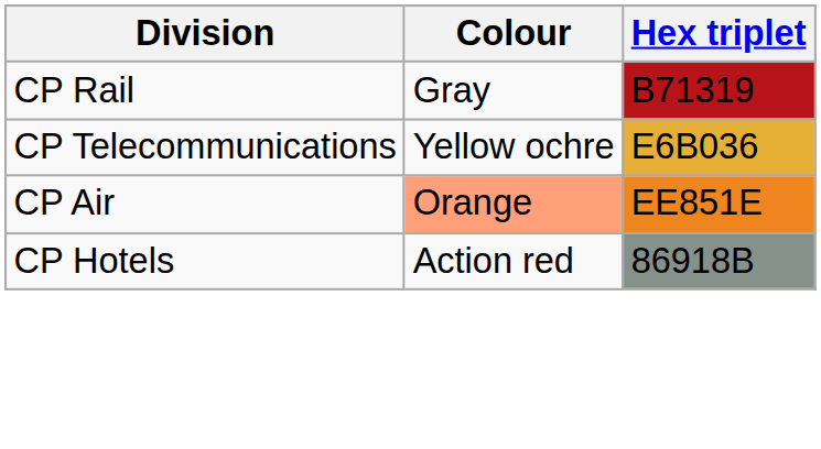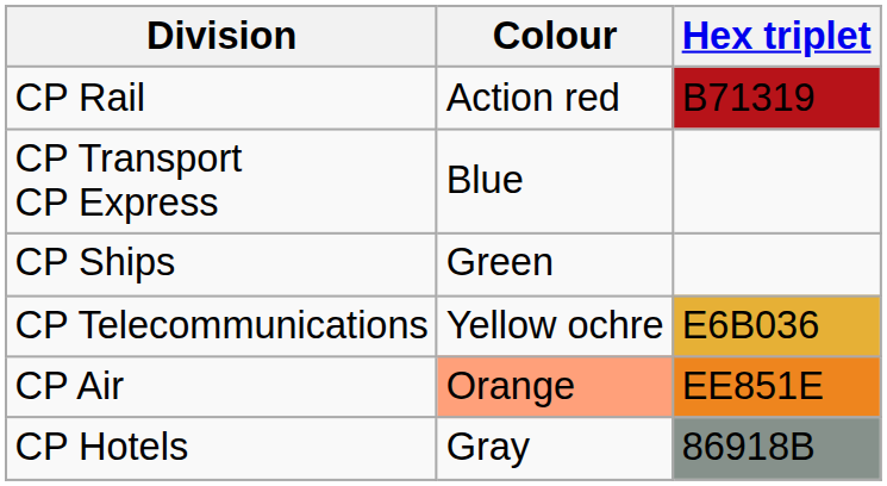CP Rail | Colour: Gray -> Action red
+ row: CP Transport CP Express | Blue
+ row: CP Ships | Green
CP Hotels | Colour: Action red -> Gray
